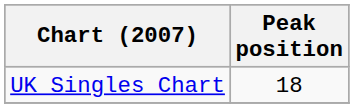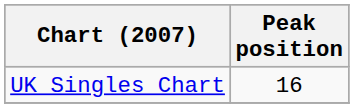UK Singles Chart | Peak position: 18 -> 16
